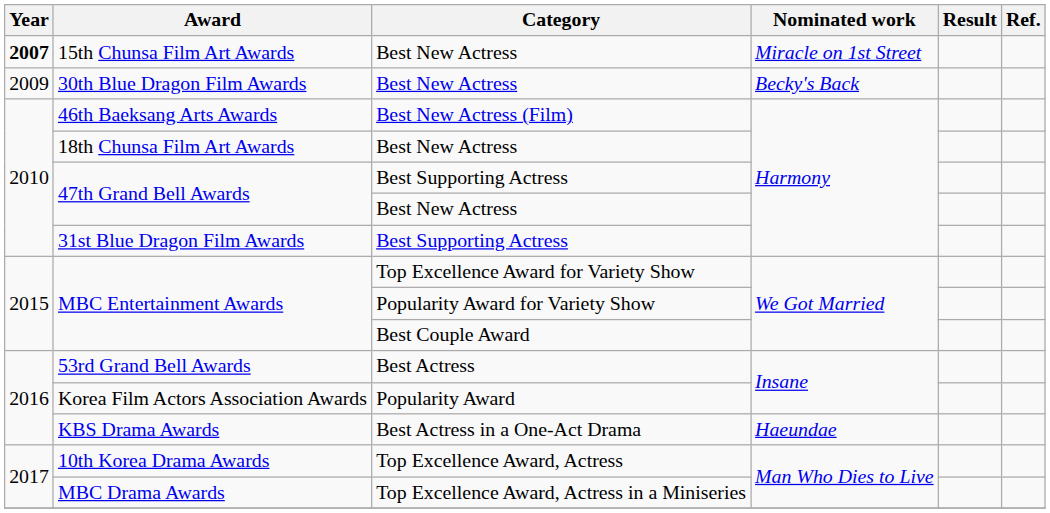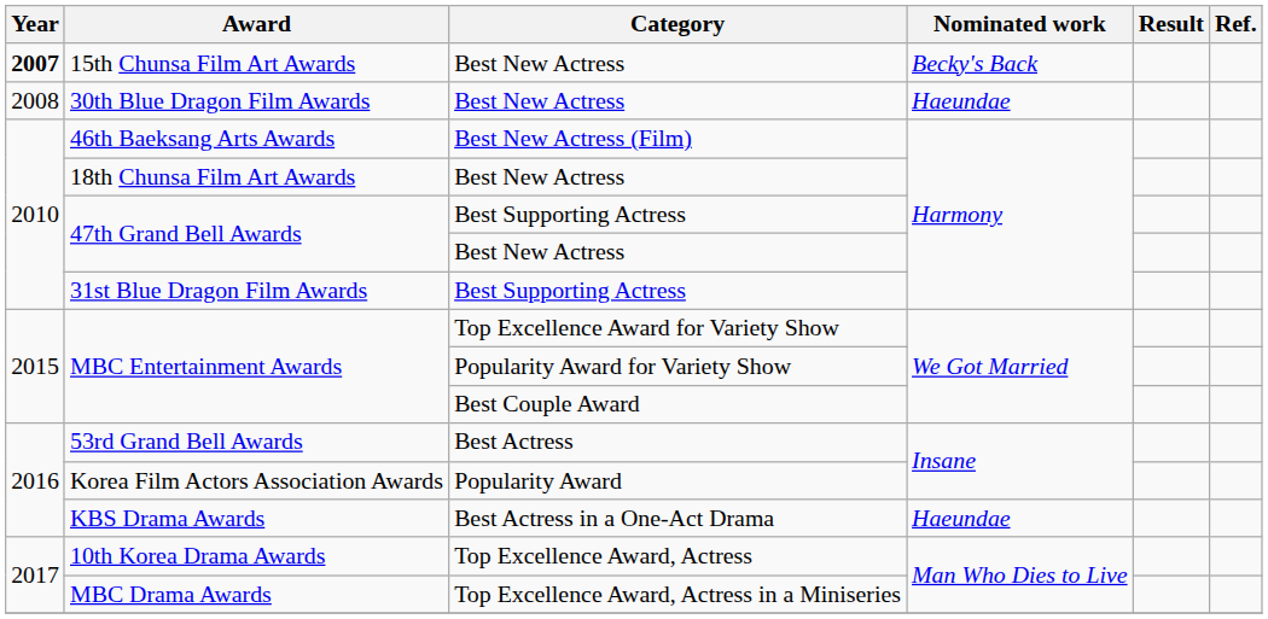15th Chunsa Film Art Awards | Nominated work: Miracle on 1st Street -> Becky's Back
30th Blue Dragon Film Awards | Year: 2009 -> 2008
30th Blue Dragon Film Awards | Nominated work: Becky's Back -> Haeundae
